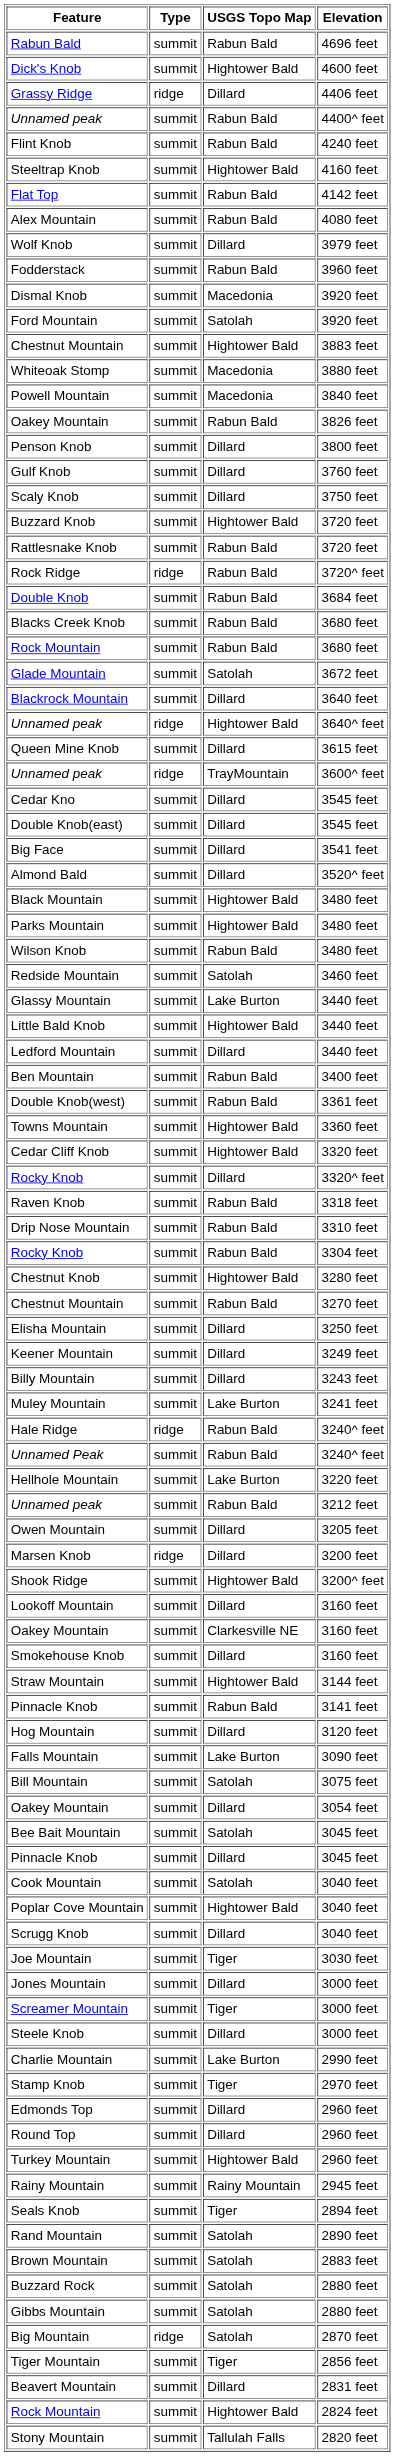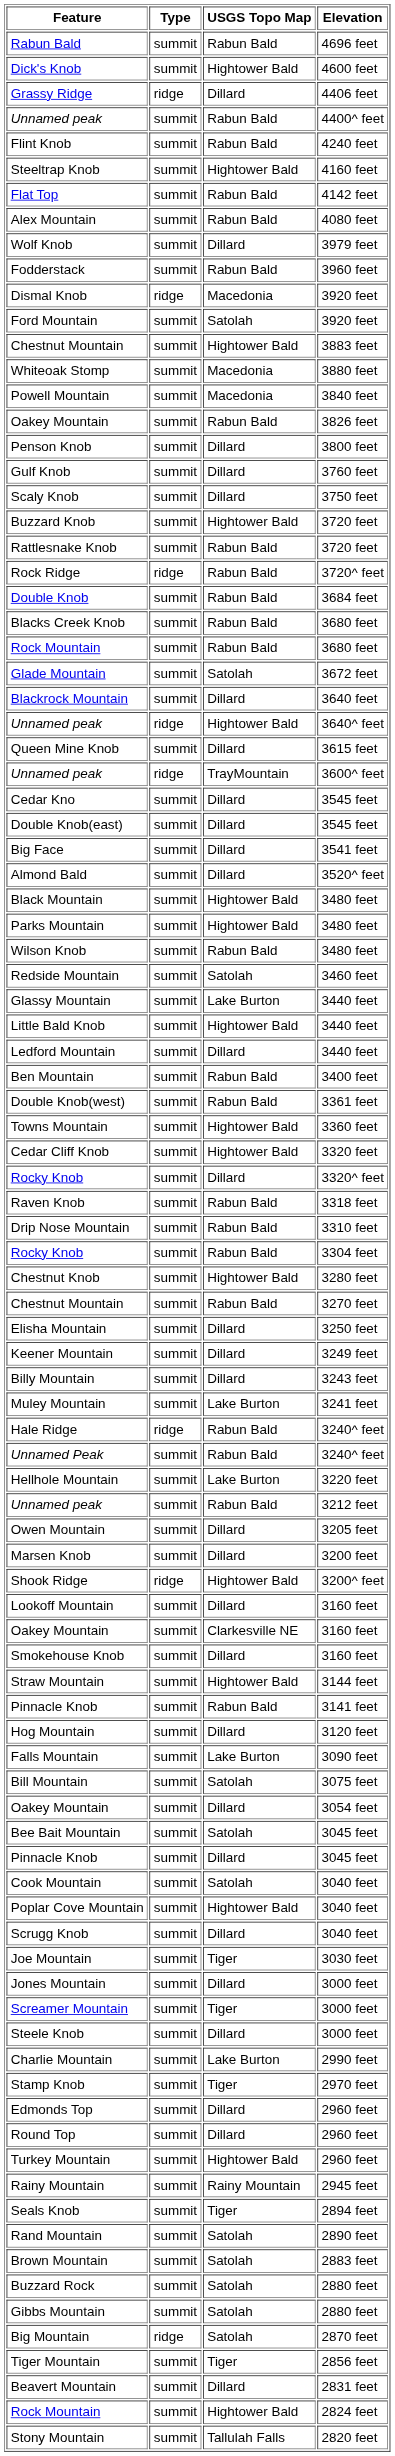Dismal Knob | Type: summit -> ridge
Marsen Knob | Type: ridge -> summit
Shook Ridge | Type: summit -> ridge
